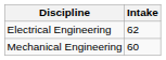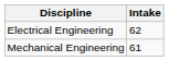Mechanical Engineering | Intake: 60 -> 61
